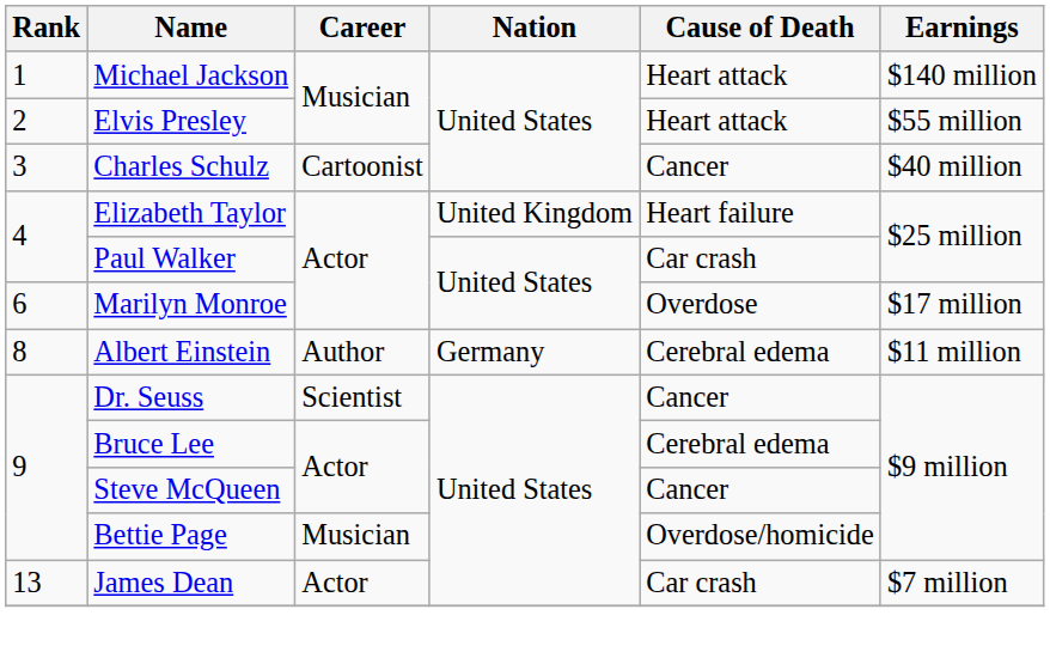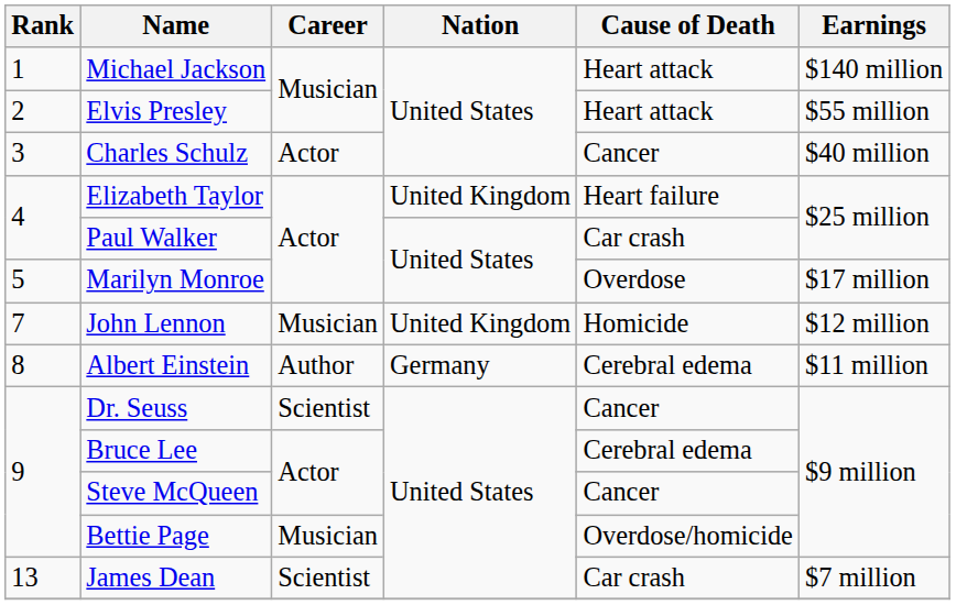Charles Schulz | Career: Cartoonist -> Actor
Marilyn Monroe | Rank: 6 -> 5
+ row: 7 | John Lennon | Musician | United Kingdom | Homicide | $12 million
James Dean | Career: Actor -> Scientist
